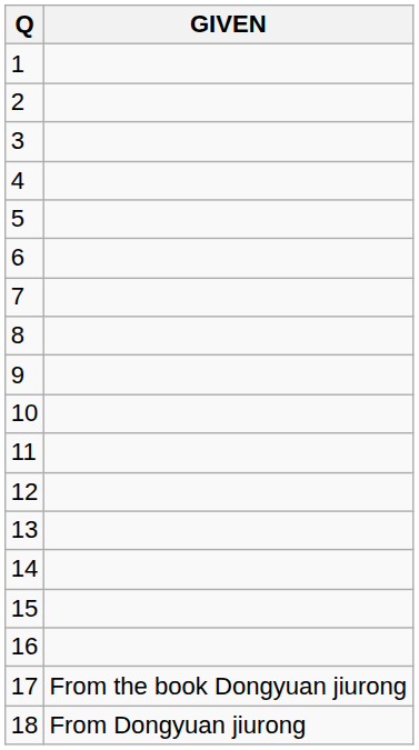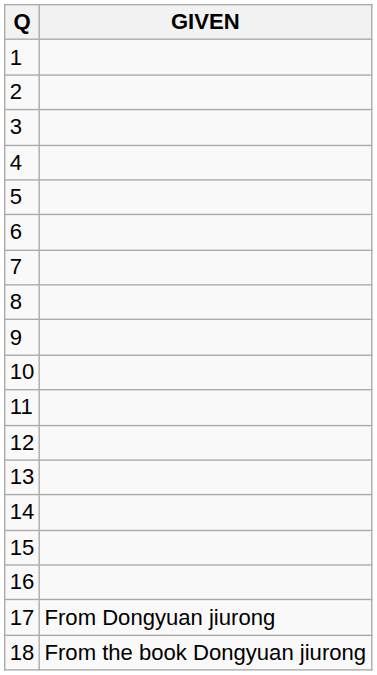17 | GIVEN: From the book Dongyuan jiurong -> From Dongyuan jiurong
18 | GIVEN: From Dongyuan jiurong -> From the book Dongyuan jiurong
